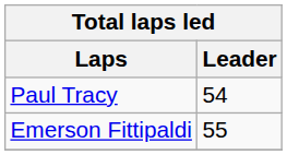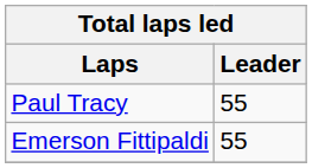Paul Tracy | Leader: 54 -> 55
